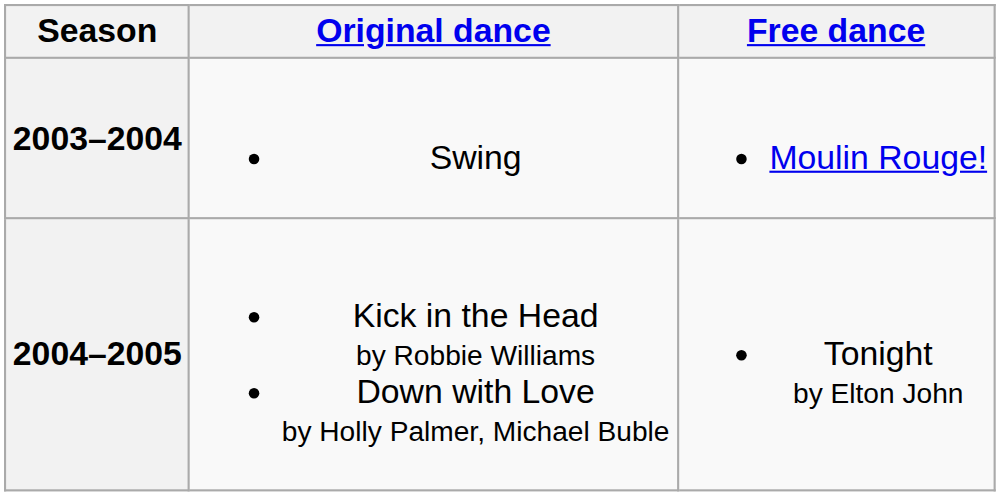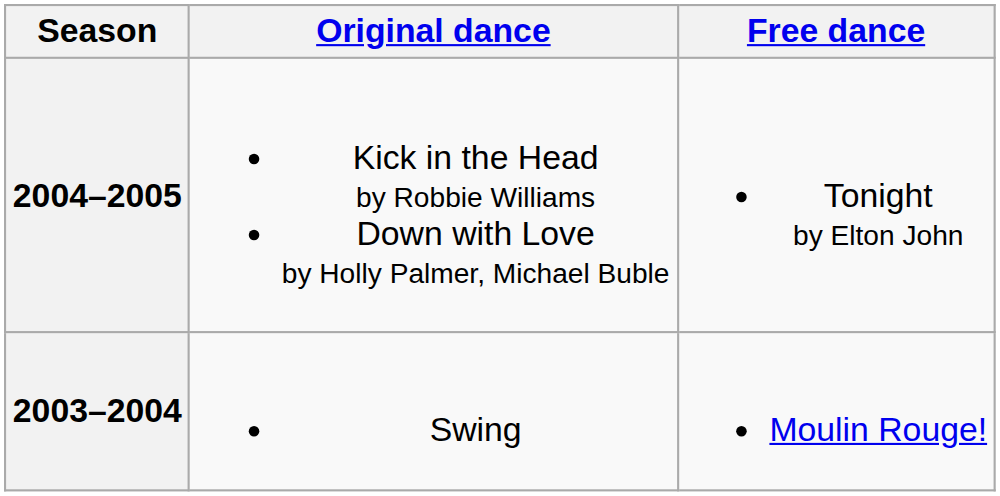rows swapped: 2004–2005 <-> 2003–2004
